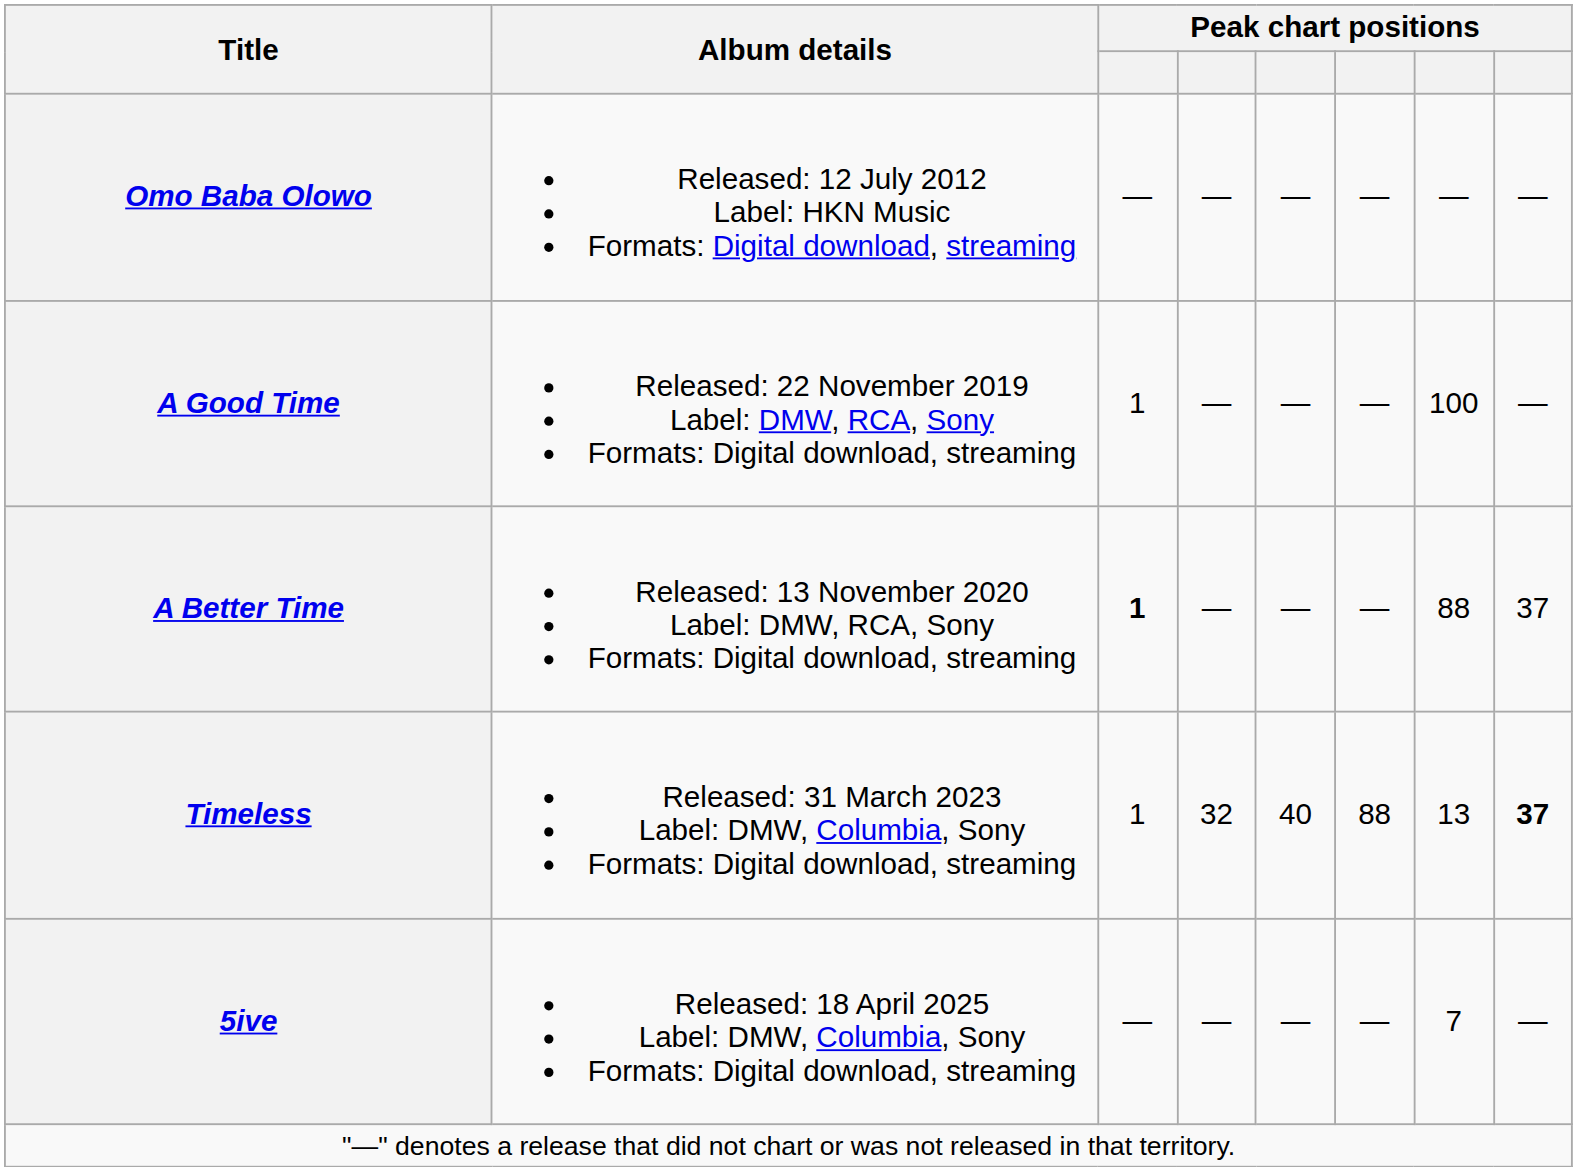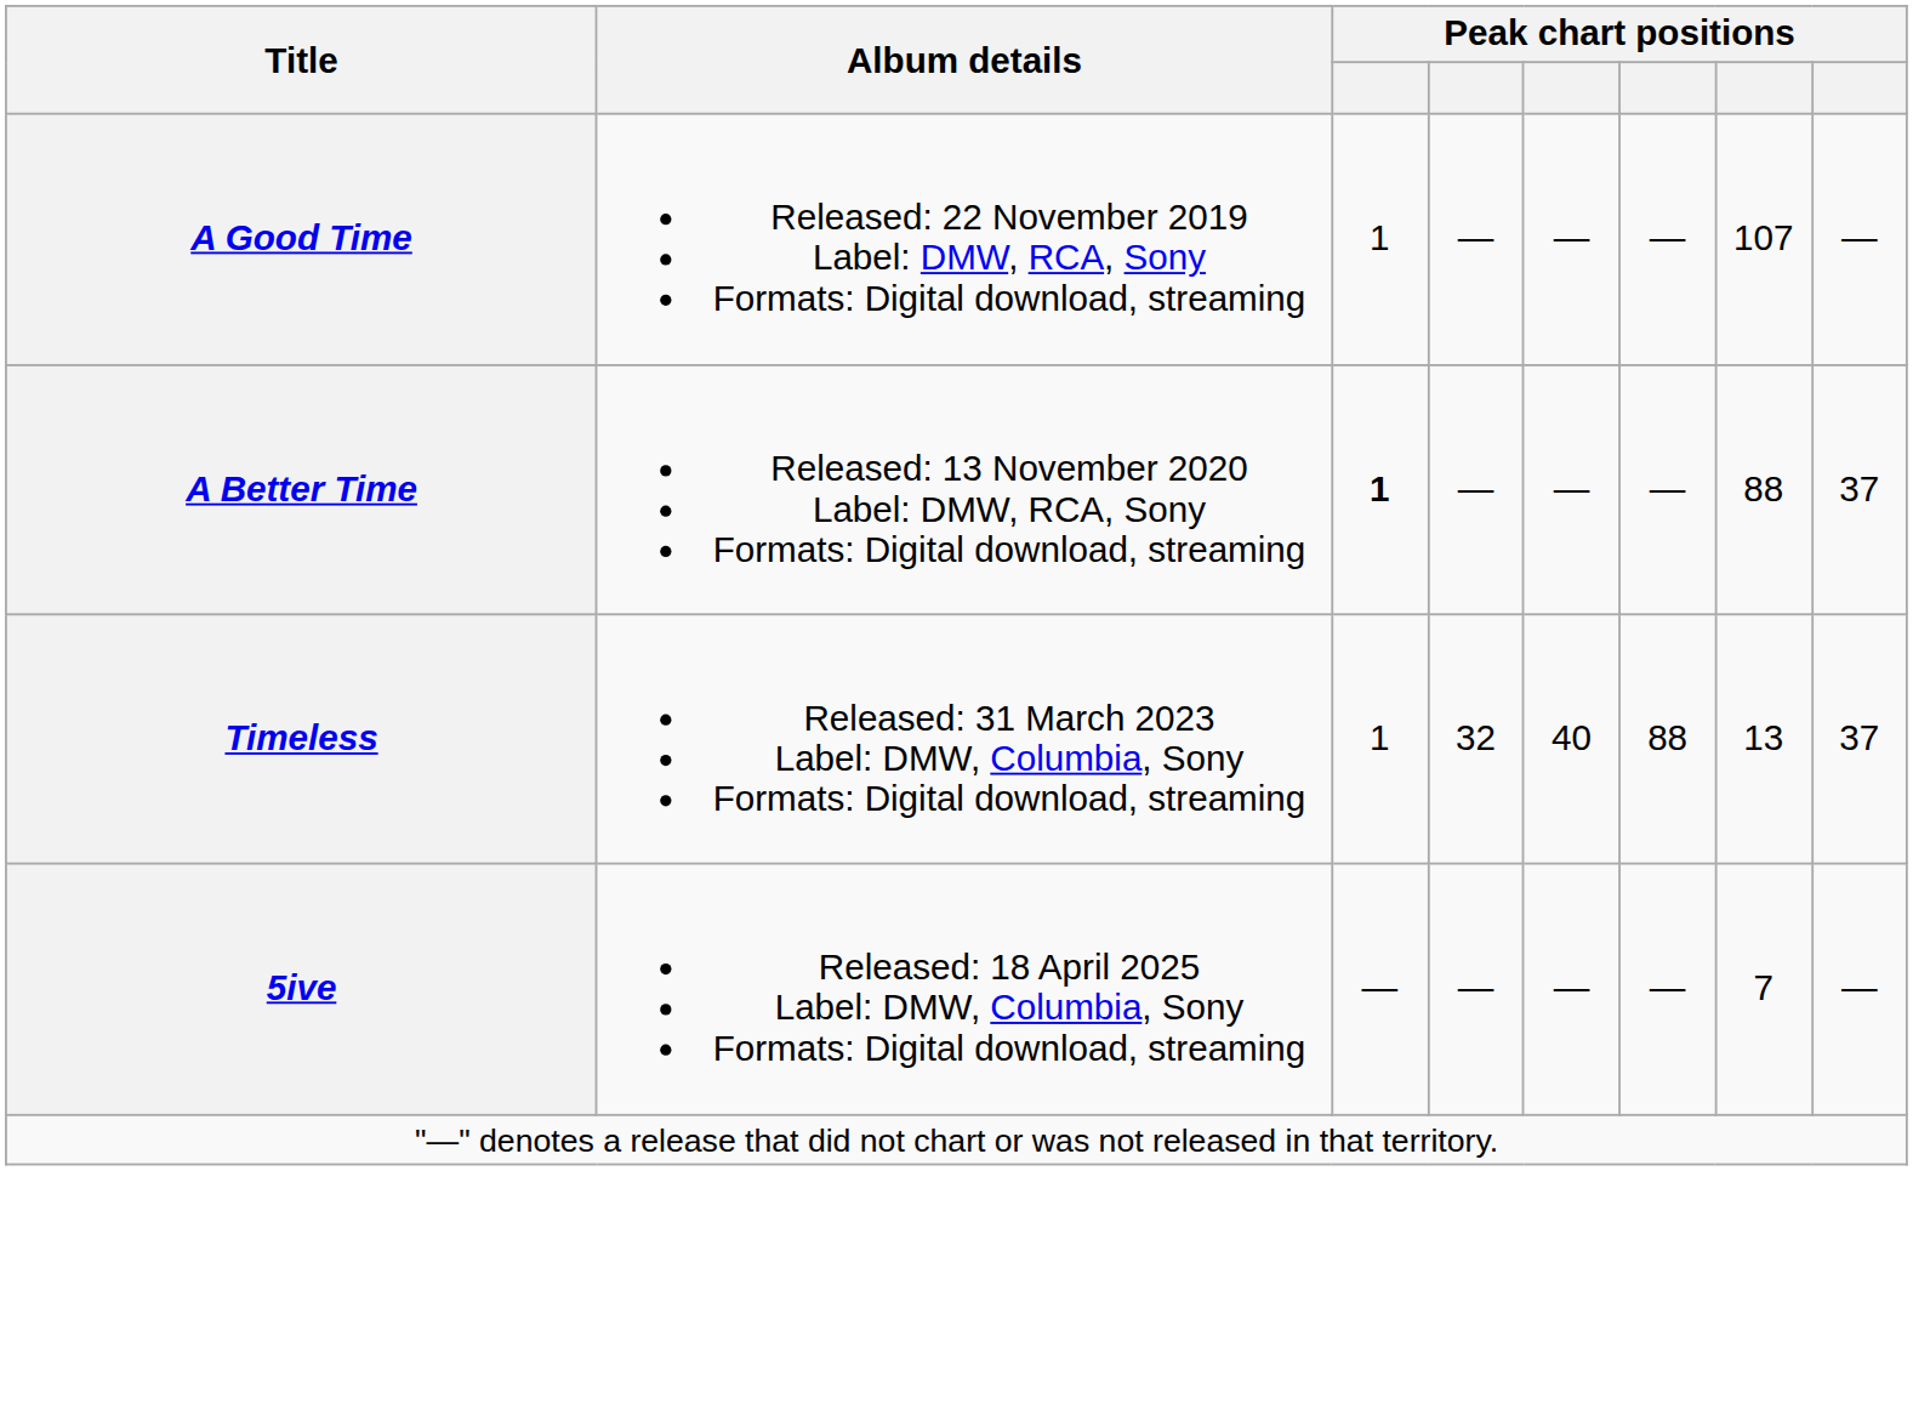- row: Omo Baba Olowo | Released: 12 July 2012 Label: HKN Music Formats: Digital download, streaming | — | — | — | — | — | —
A Good Time | column 7: 100 -> 107
Timeless | column 8: bold -> normal
